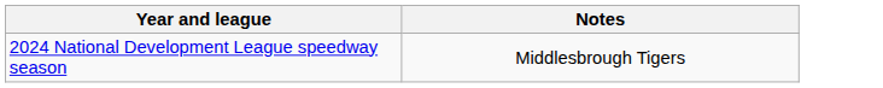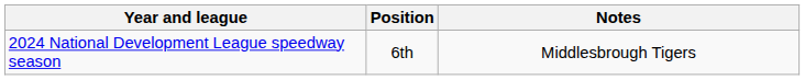+ column: Position | 6th
